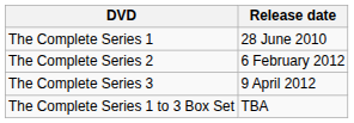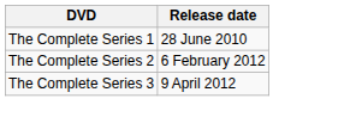- row: The Complete Series 1 to 3 Box Set | TBA
